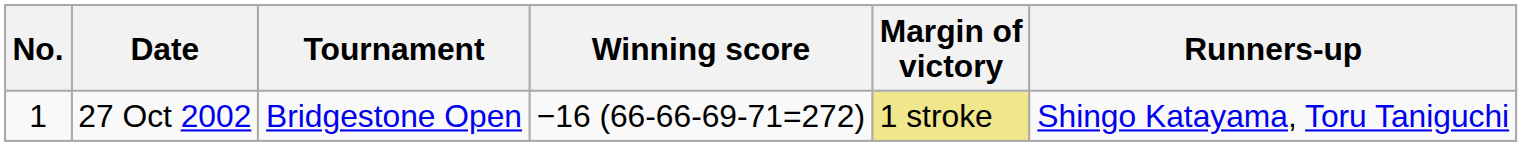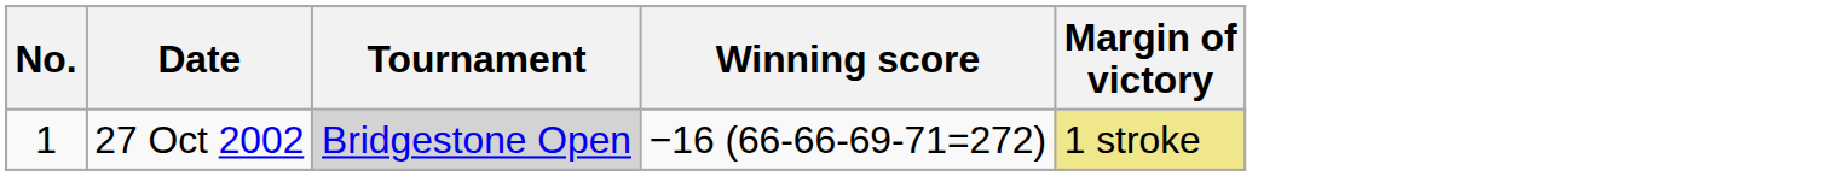- column: Runners-up | Shingo Katayama, Toru Taniguchi
27 Oct 2002 | Tournament: no background -> lightgrey background
